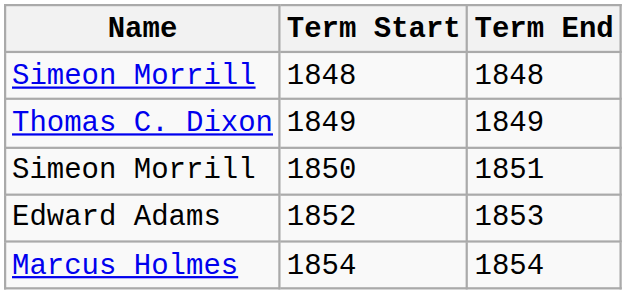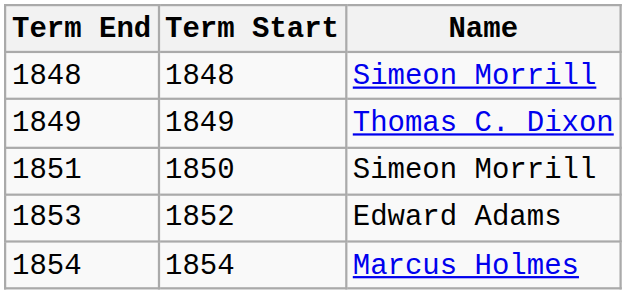columns swapped: Name <-> Term End
